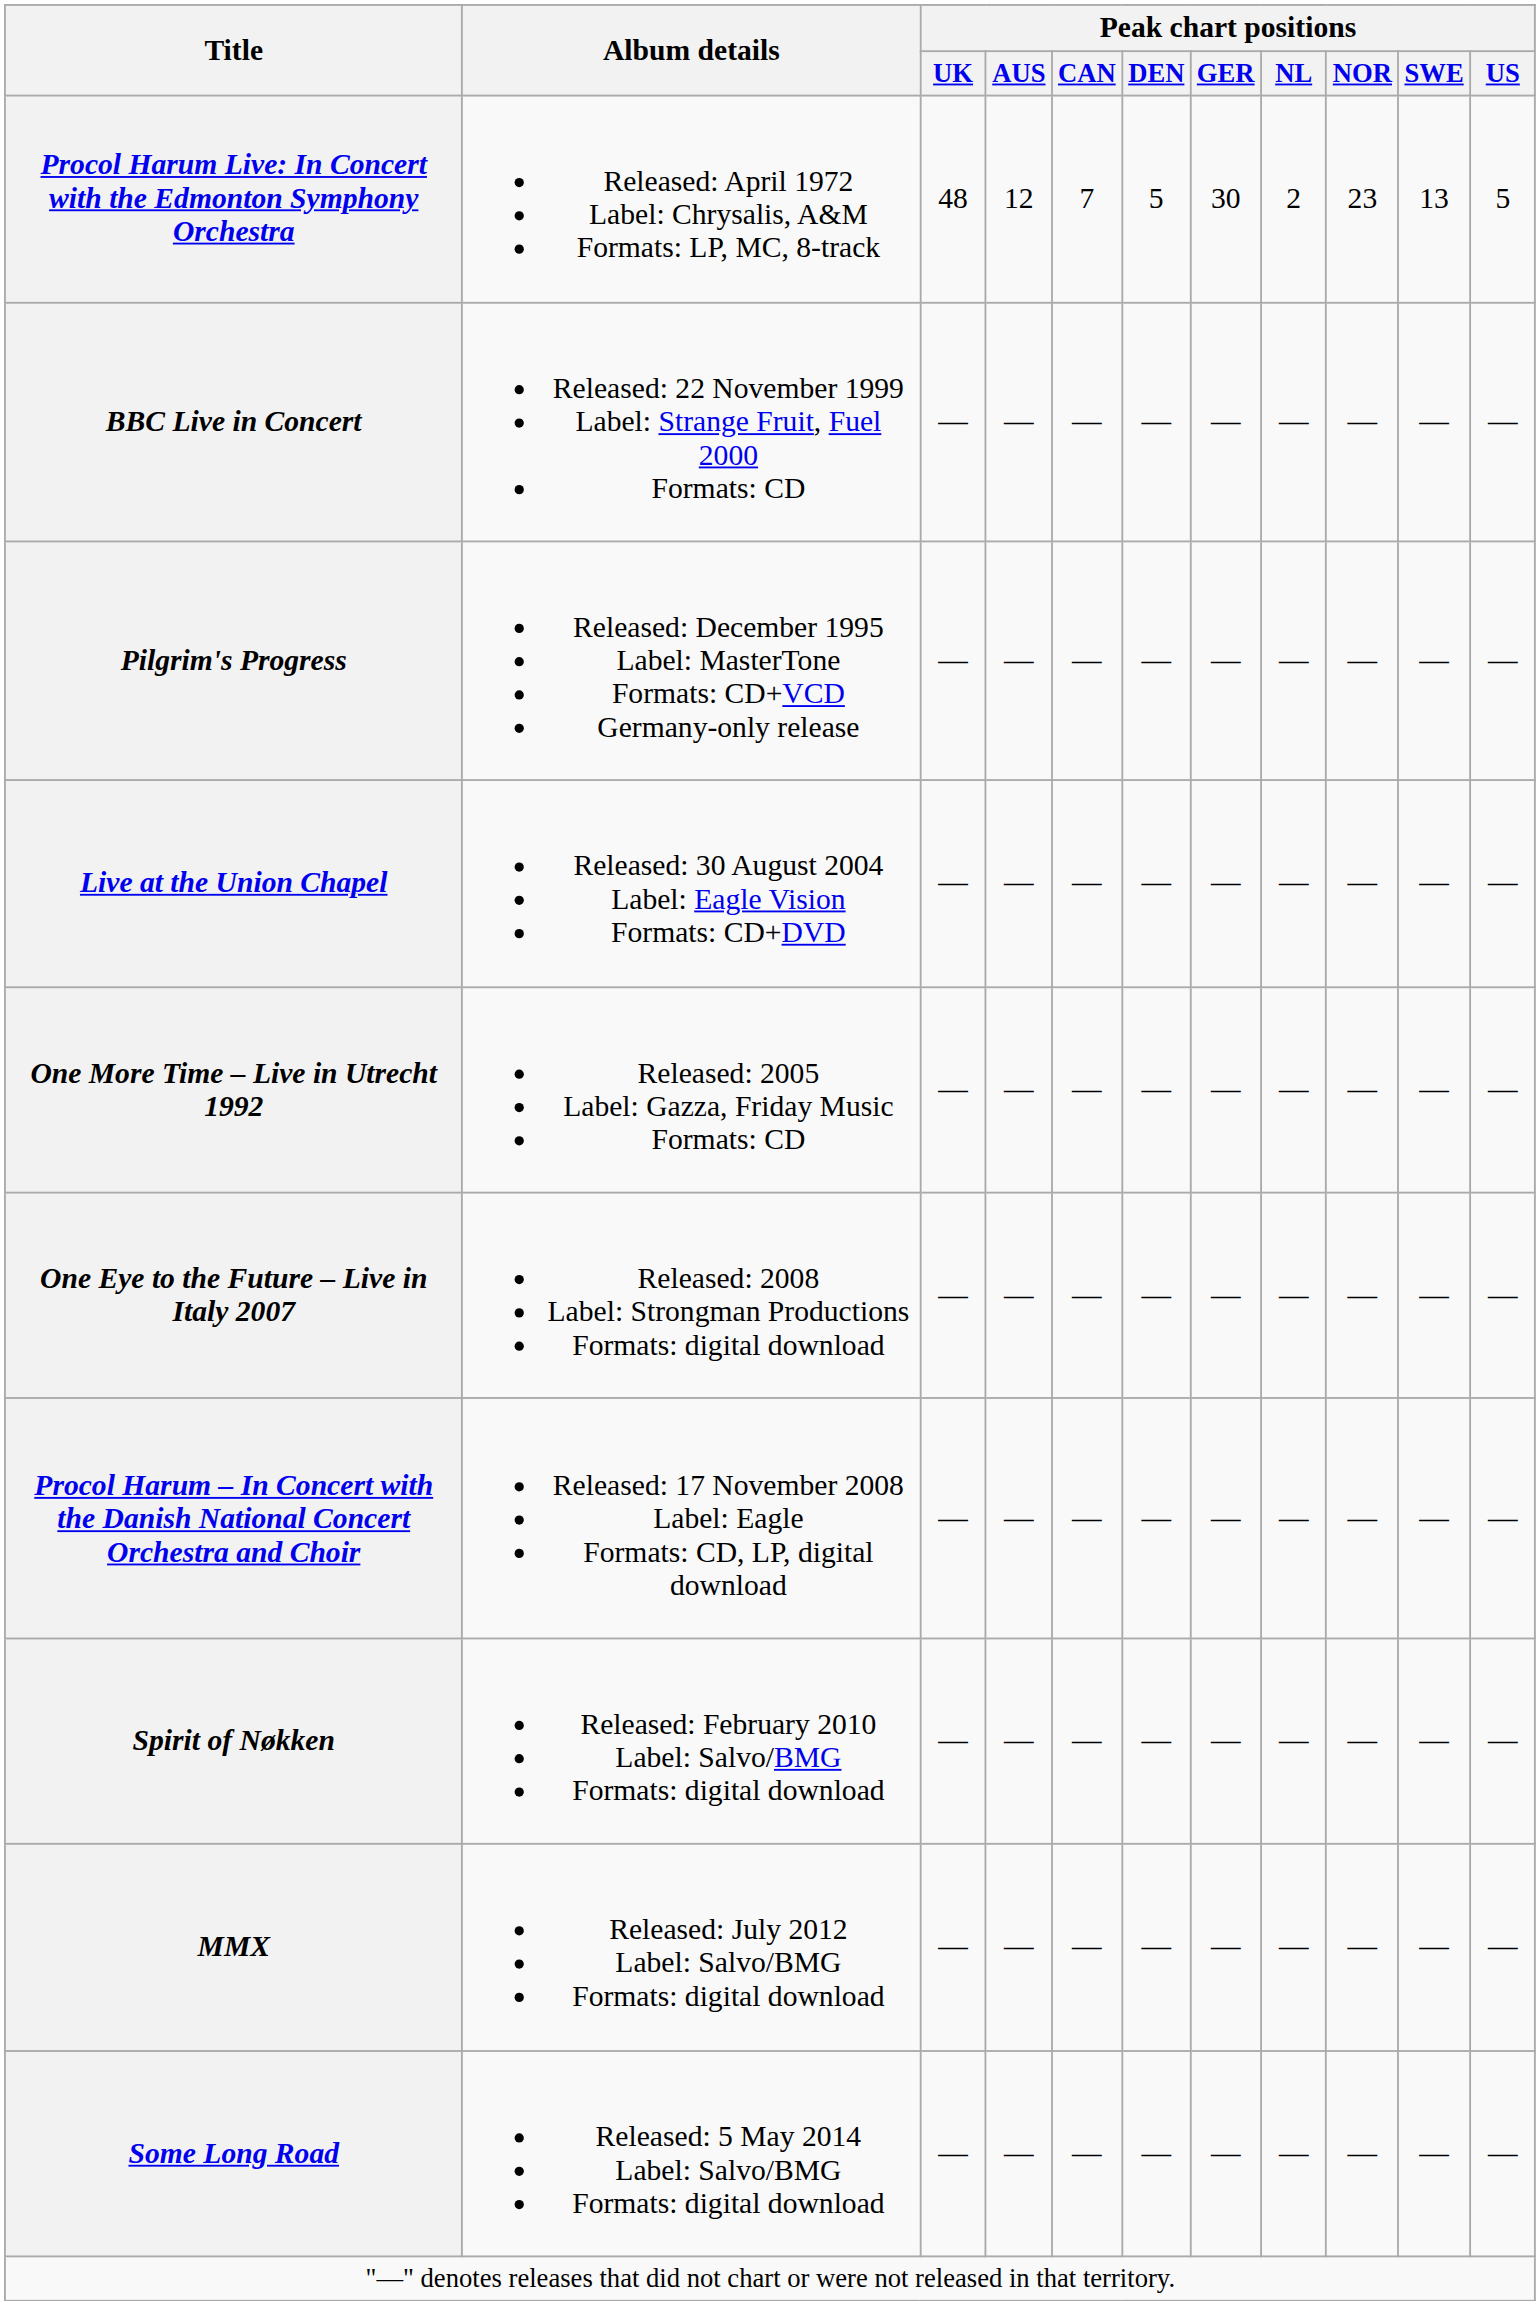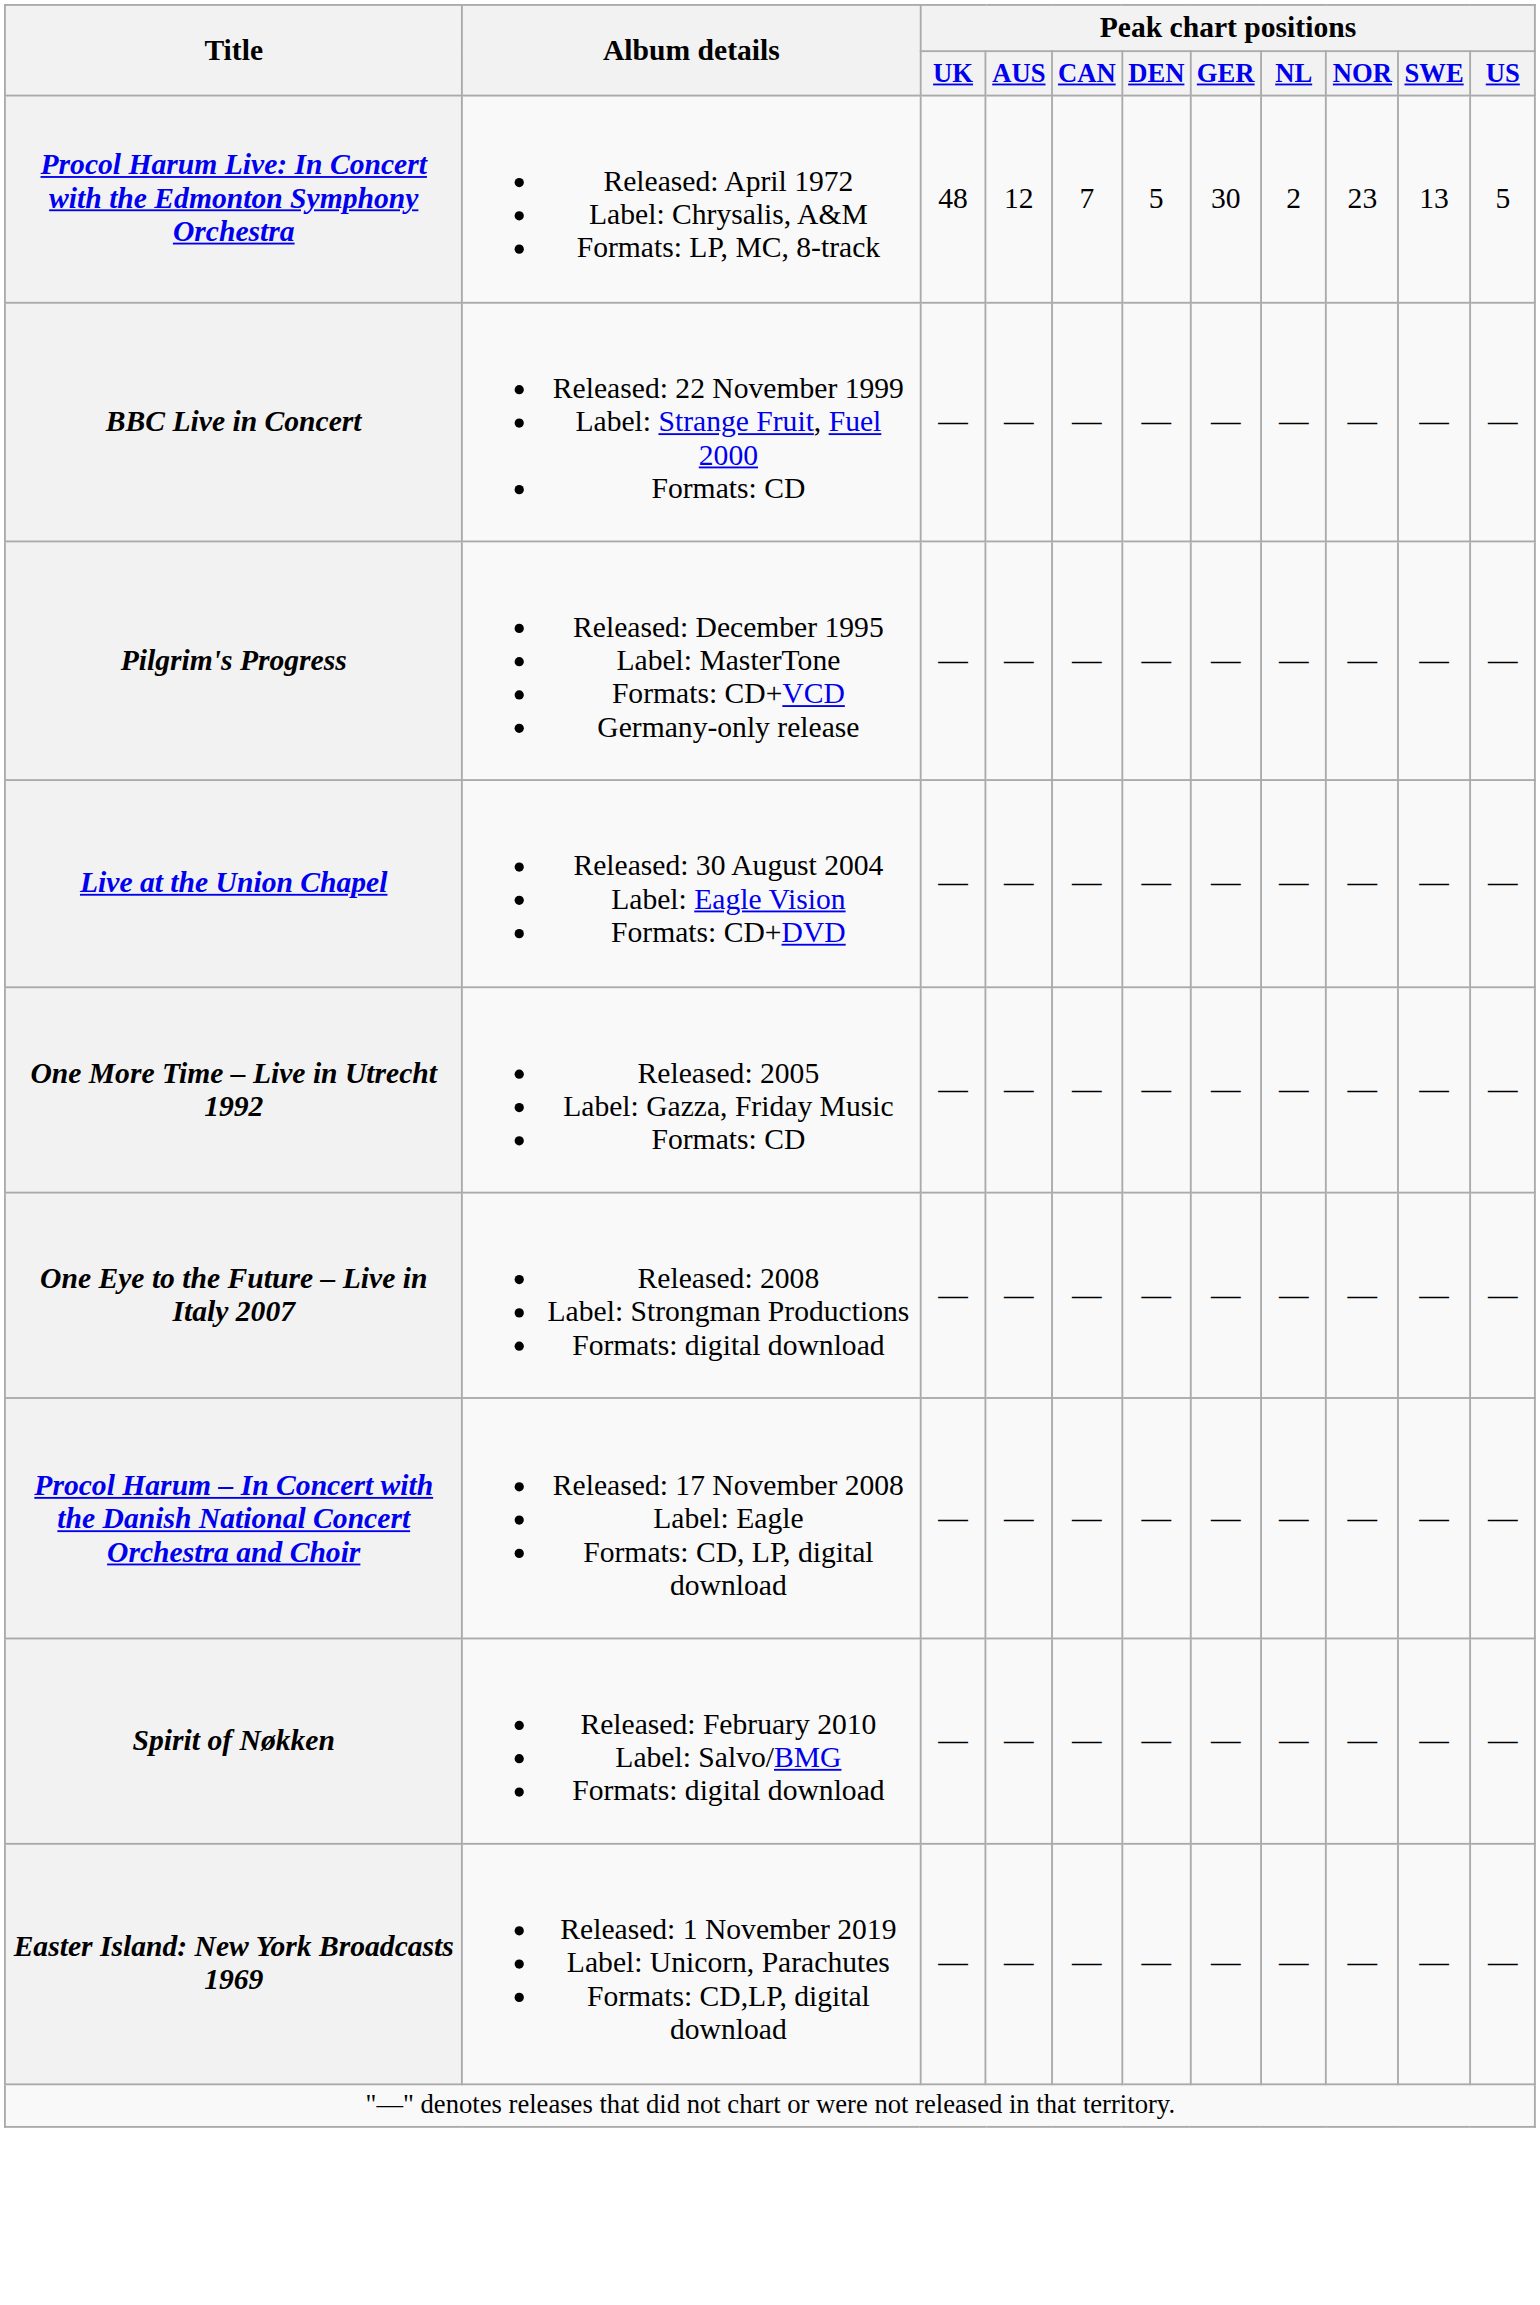- row: MMX | Released: July 2012 Label: Salvo/BMG Formats: digital download | — | — | — | — | — | — | — | — | —
- row: Some Long Road | Released: 5 May 2014 Label: Salvo/BMG Formats: digital download | — | — | — | — | — | — | — | — | —
+ row: Easter Island: New York Broadcasts 1969 | Released: 1 November 2019 Label: Unicorn, Parachutes Formats: CD,LP, digital download | — | — | — | — | — | — | — | — | —
